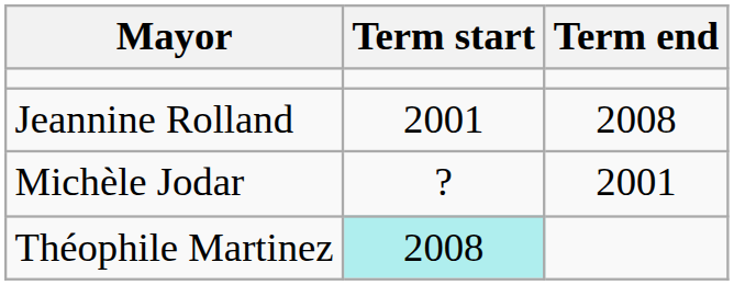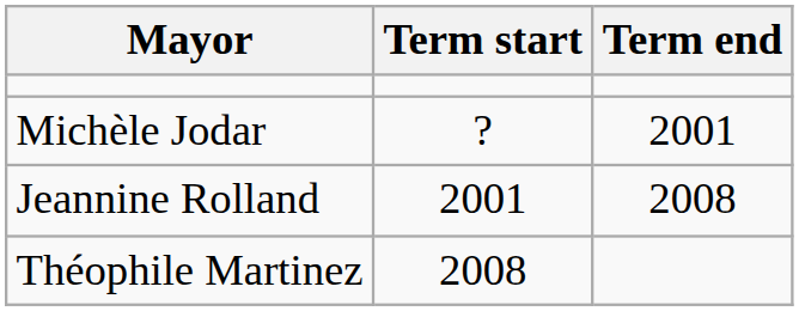rows swapped: Michèle Jodar <-> Jeannine Rolland
Théophile Martinez | Term start: paleturquoise background -> no background
